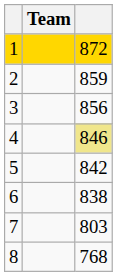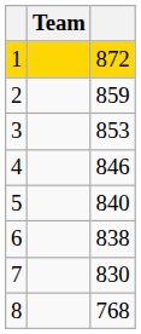3 | column 3: 856 -> 853
4 | column 3: khaki background -> no background
5 | column 3: 842 -> 840
7 | column 3: 803 -> 830
